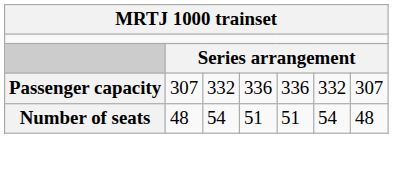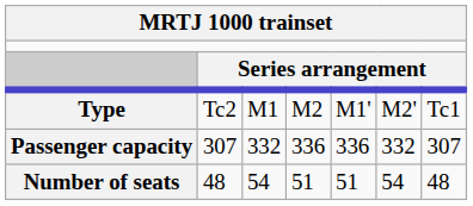+ row: Type | Tc2 | M1 | M2 | M1' | M2' | Tc1
